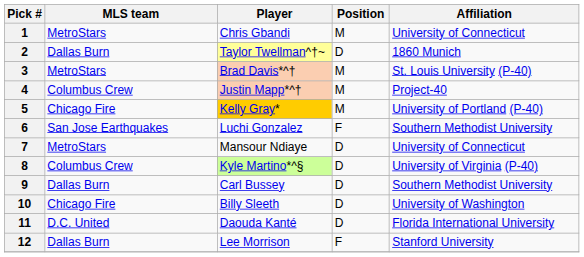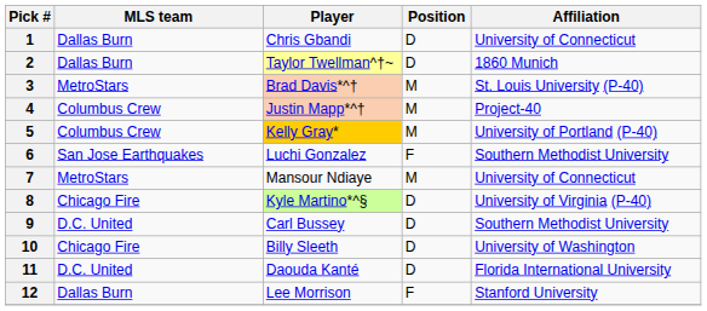1 | MLS team: MetroStars -> Dallas Burn
1 | Position: M -> D
5 | MLS team: Chicago Fire -> Columbus Crew
7 | Position: D -> M
8 | MLS team: Columbus Crew -> Chicago Fire
9 | MLS team: Dallas Burn -> D.C. United
